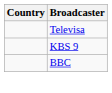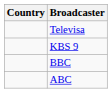+ row: ABC
